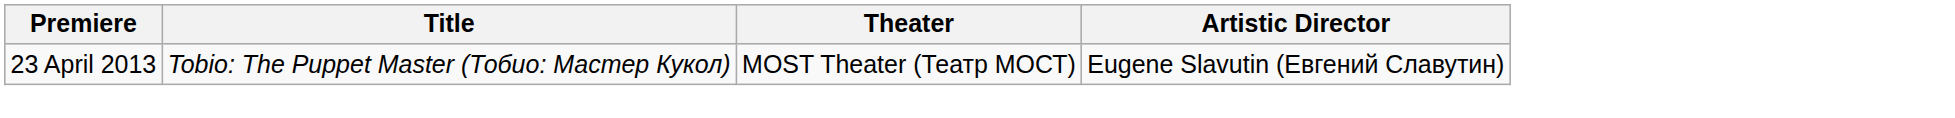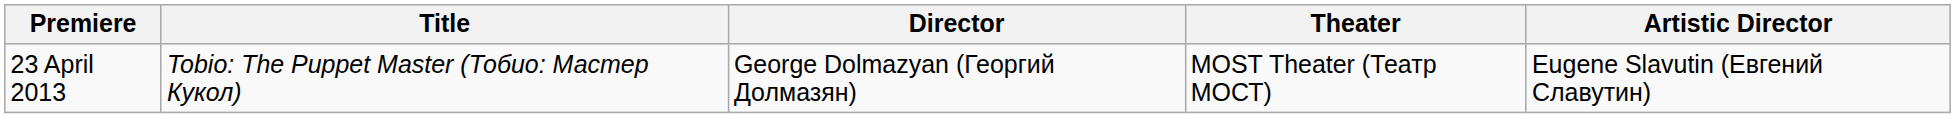+ column: Director | George Dolmazyan (Георгий Долмазян)
